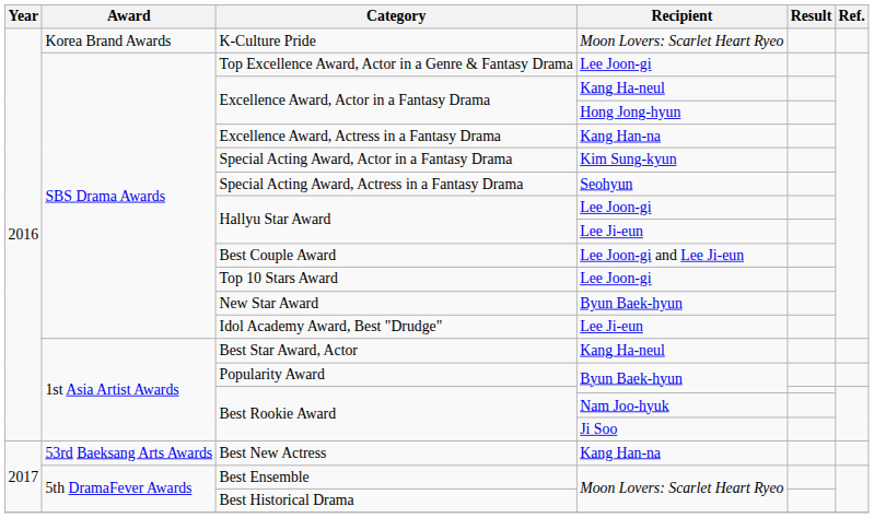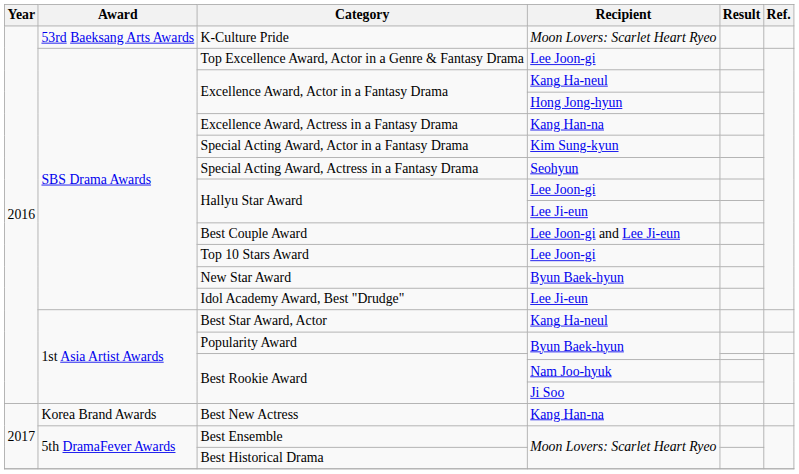K-Culture Pride | Award: Korea Brand Awards -> 53rd Baeksang Arts Awards
Best New Actress | Award: 53rd Baeksang Arts Awards -> Korea Brand Awards
